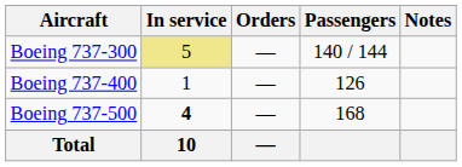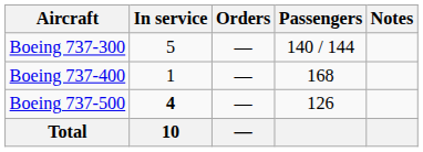Boeing 737-300 | In service: khaki background -> no background
Boeing 737-400 | Passengers: 126 -> 168
Boeing 737-500 | Passengers: 168 -> 126
